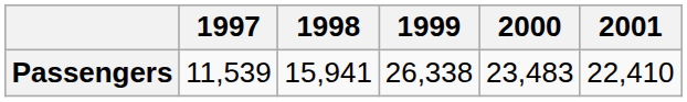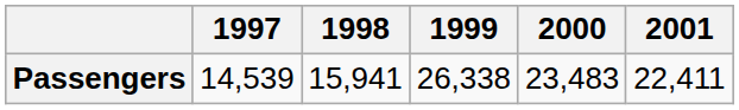Passengers | 1997: 11,539 -> 14,539
Passengers | 2001: 22,410 -> 22,411
